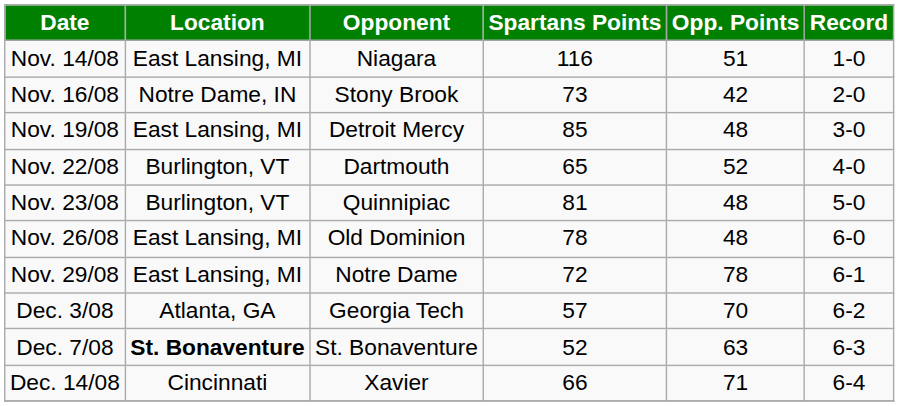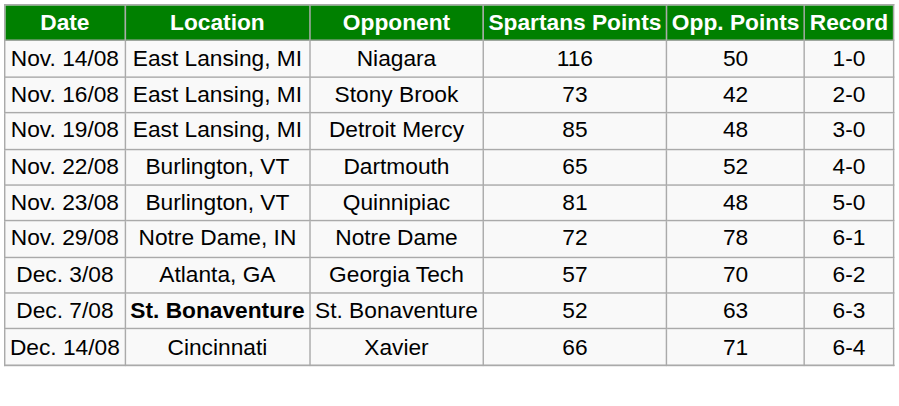Nov. 14/08 | Opp. Points: 51 -> 50
Nov. 16/08 | Location: Notre Dame, IN -> East Lansing, MI
- row: Nov. 26/08 | East Lansing, MI | Old Dominion | 78 | 48 | 6-0
Nov. 29/08 | Location: East Lansing, MI -> Notre Dame, IN
